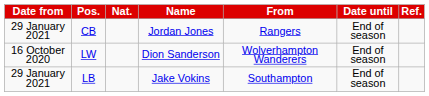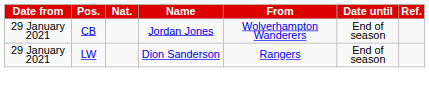CB | From: Rangers -> Wolverhampton Wanderers
LW | Date from: 16 October 2020 -> 29 January 2021
LW | From: Wolverhampton Wanderers -> Rangers
- row: 29 January 2021 | LB | Jake Vokins | Southampton | End of season
